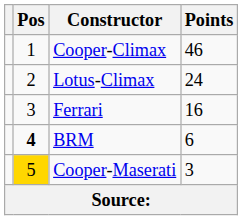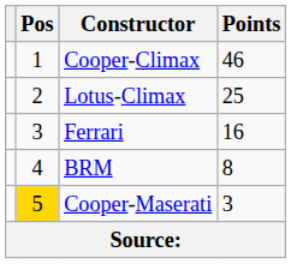Lotus-Climax | Points: 24 -> 25
BRM | Pos: bold -> normal
BRM | Points: 6 -> 8
